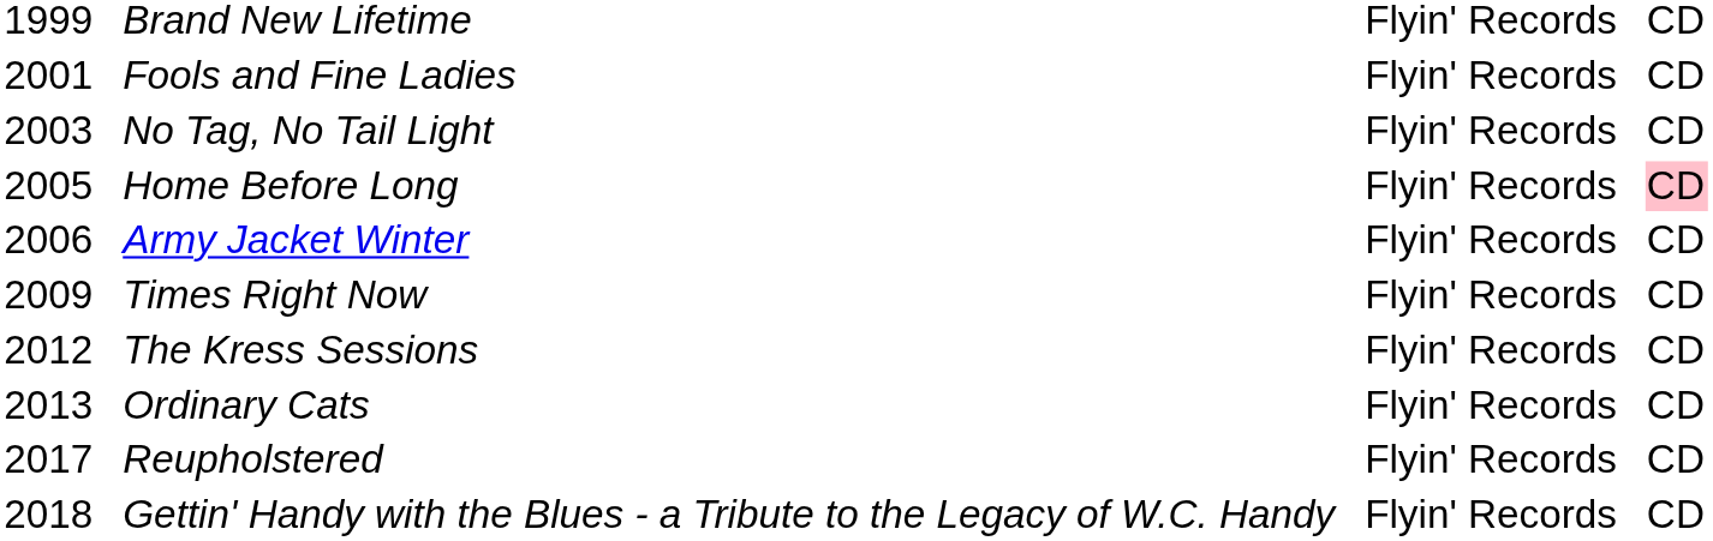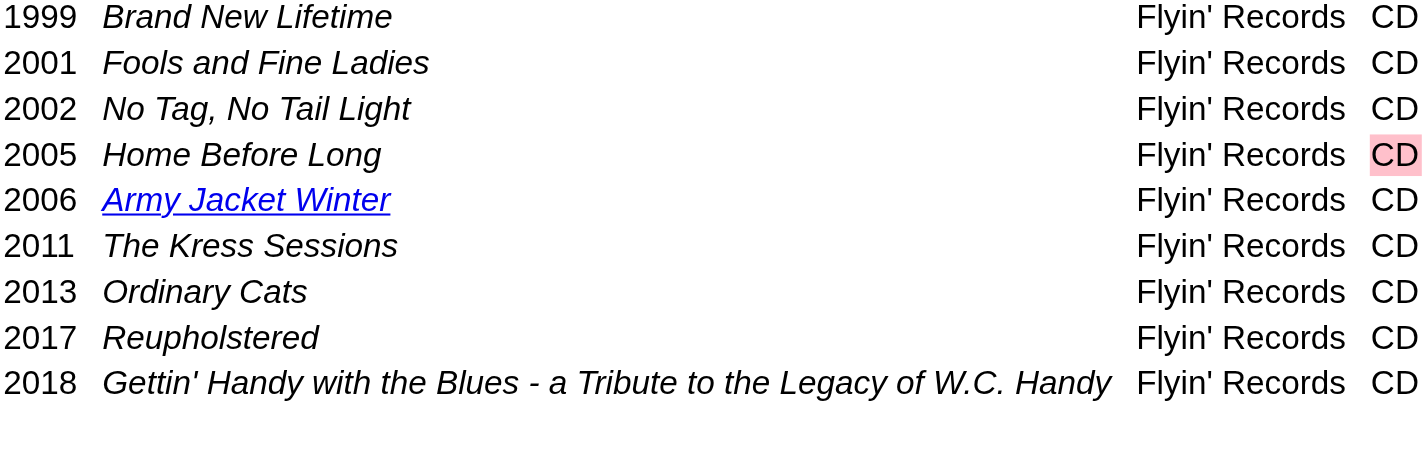No Tag, No Tail Light | column 1: 2003 -> 2002
- row: 2009 | Times Right Now | Flyin' Records | CD
The Kress Sessions | column 1: 2012 -> 2011
